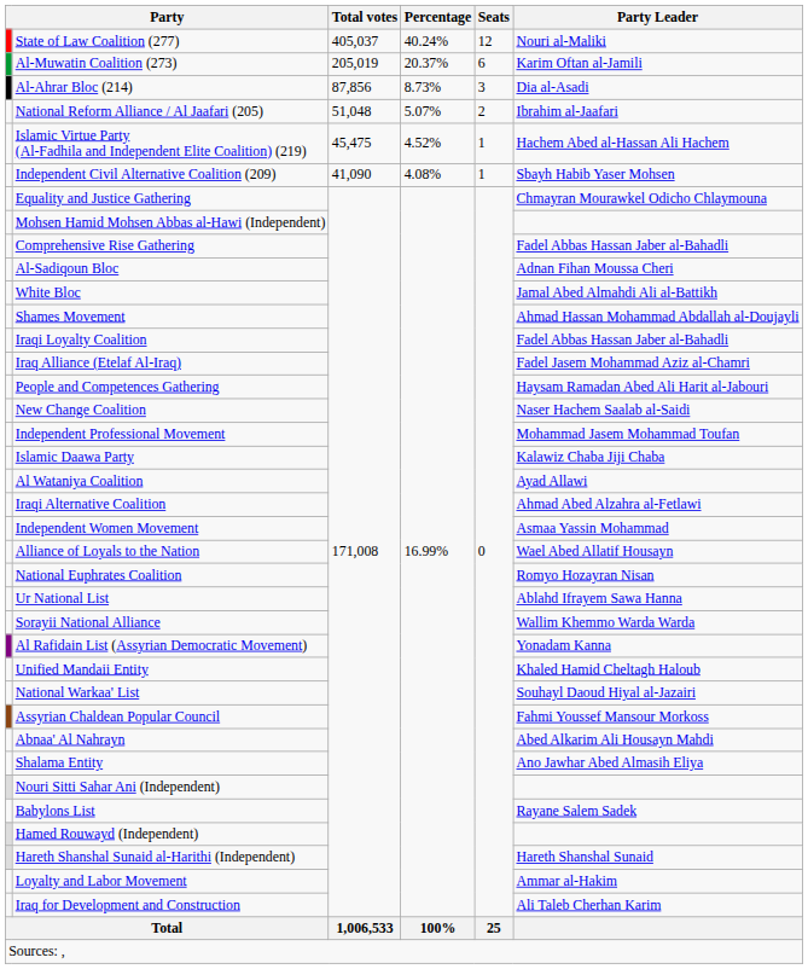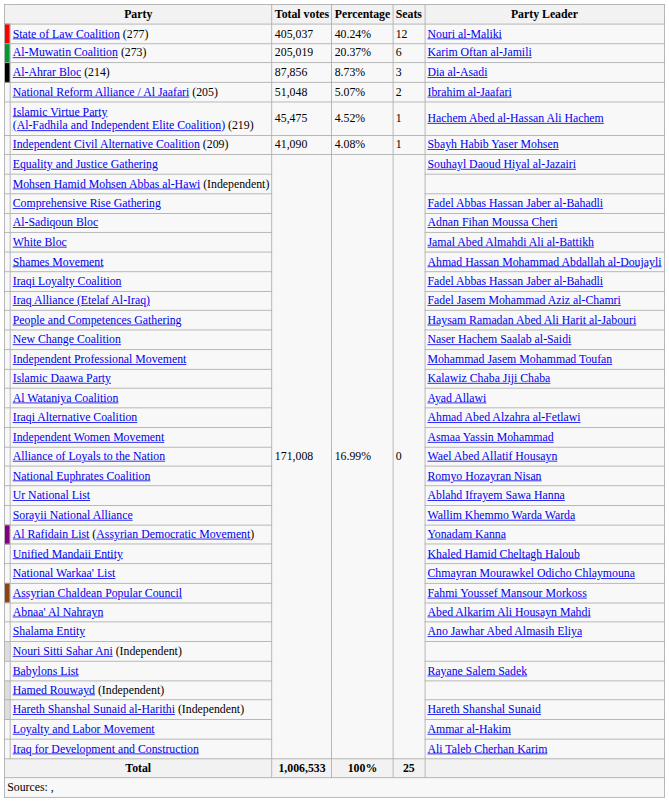Equality and Justice Gathering | Party Leader: Chmayran Mourawkel Odicho Chlaymouna -> Souhayl Daoud Hiyal al-Jazairi
National Warkaa' List | Party Leader: Souhayl Daoud Hiyal al-Jazairi -> Chmayran Mourawkel Odicho Chlaymouna
